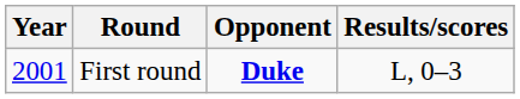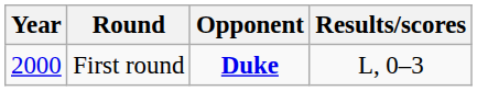First round | Year: 2001 -> 2000
